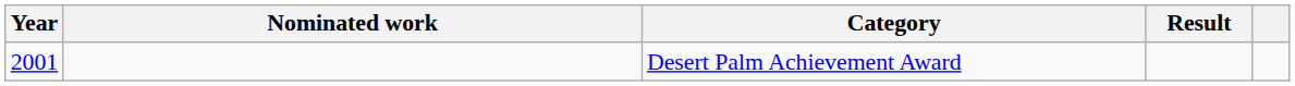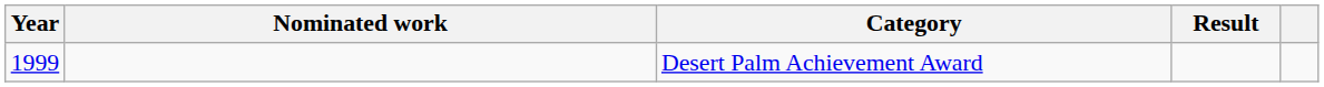Desert Palm Achievement Award | Year: 2001 -> 1999
